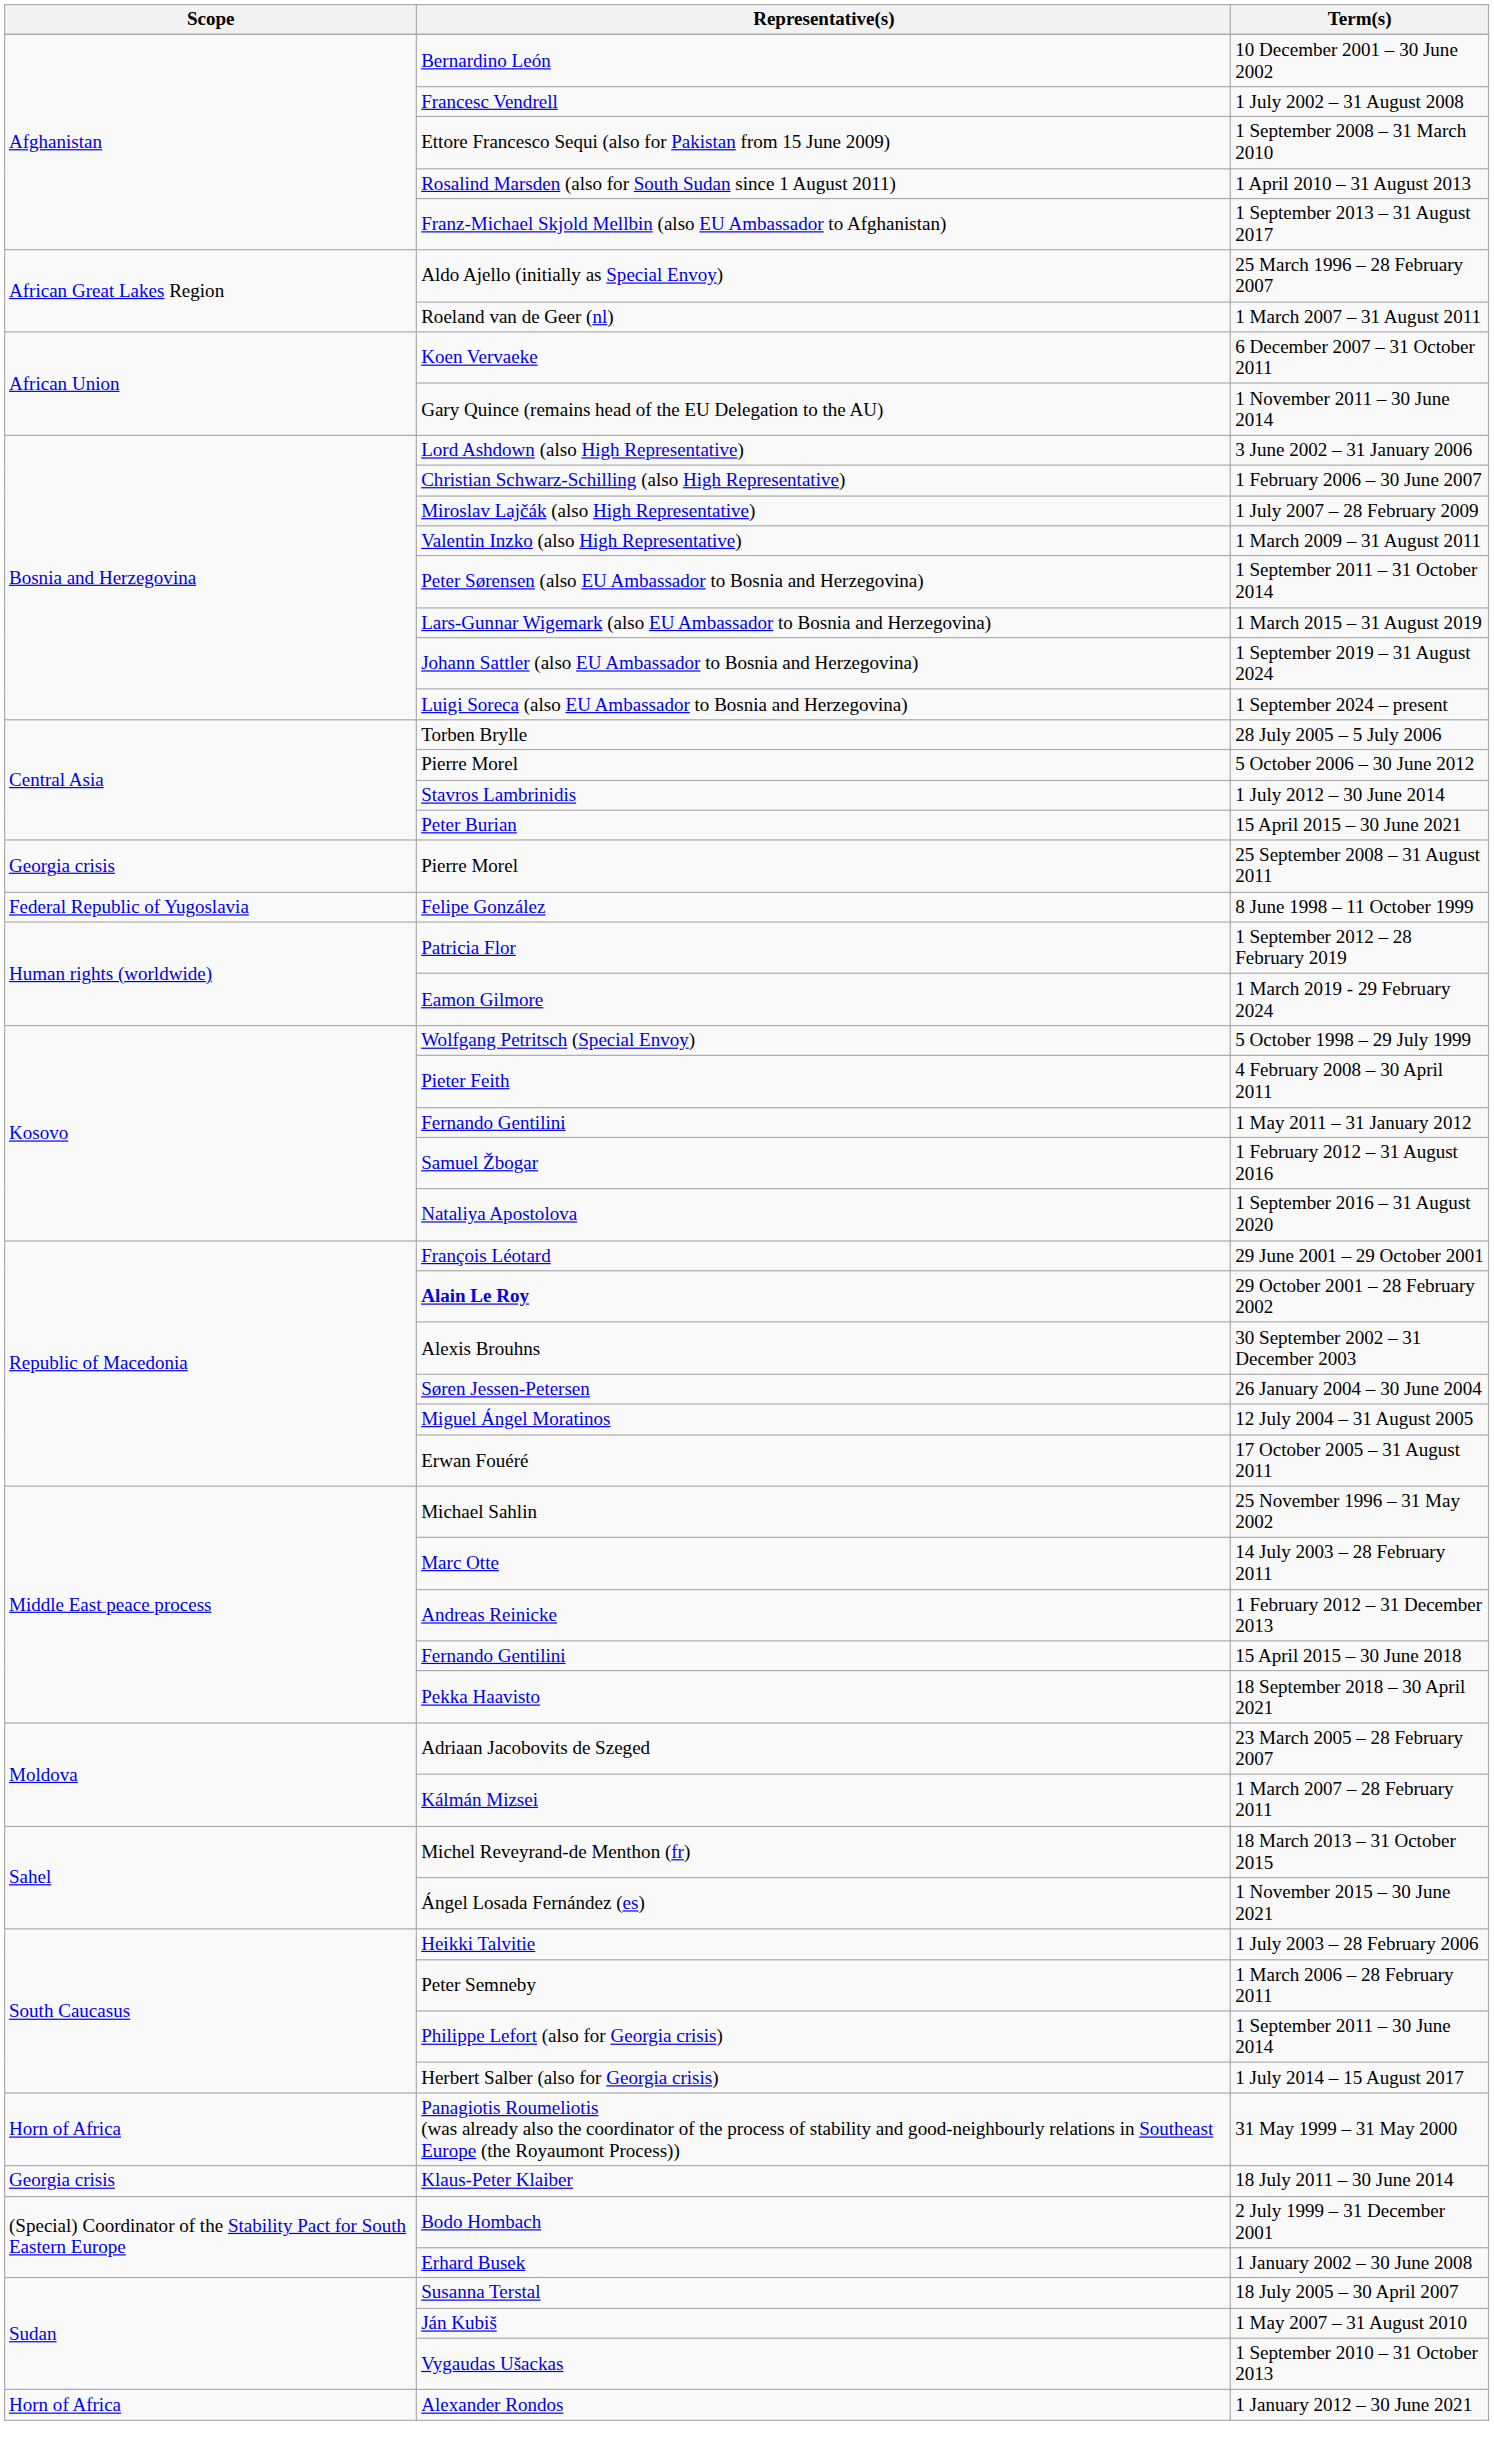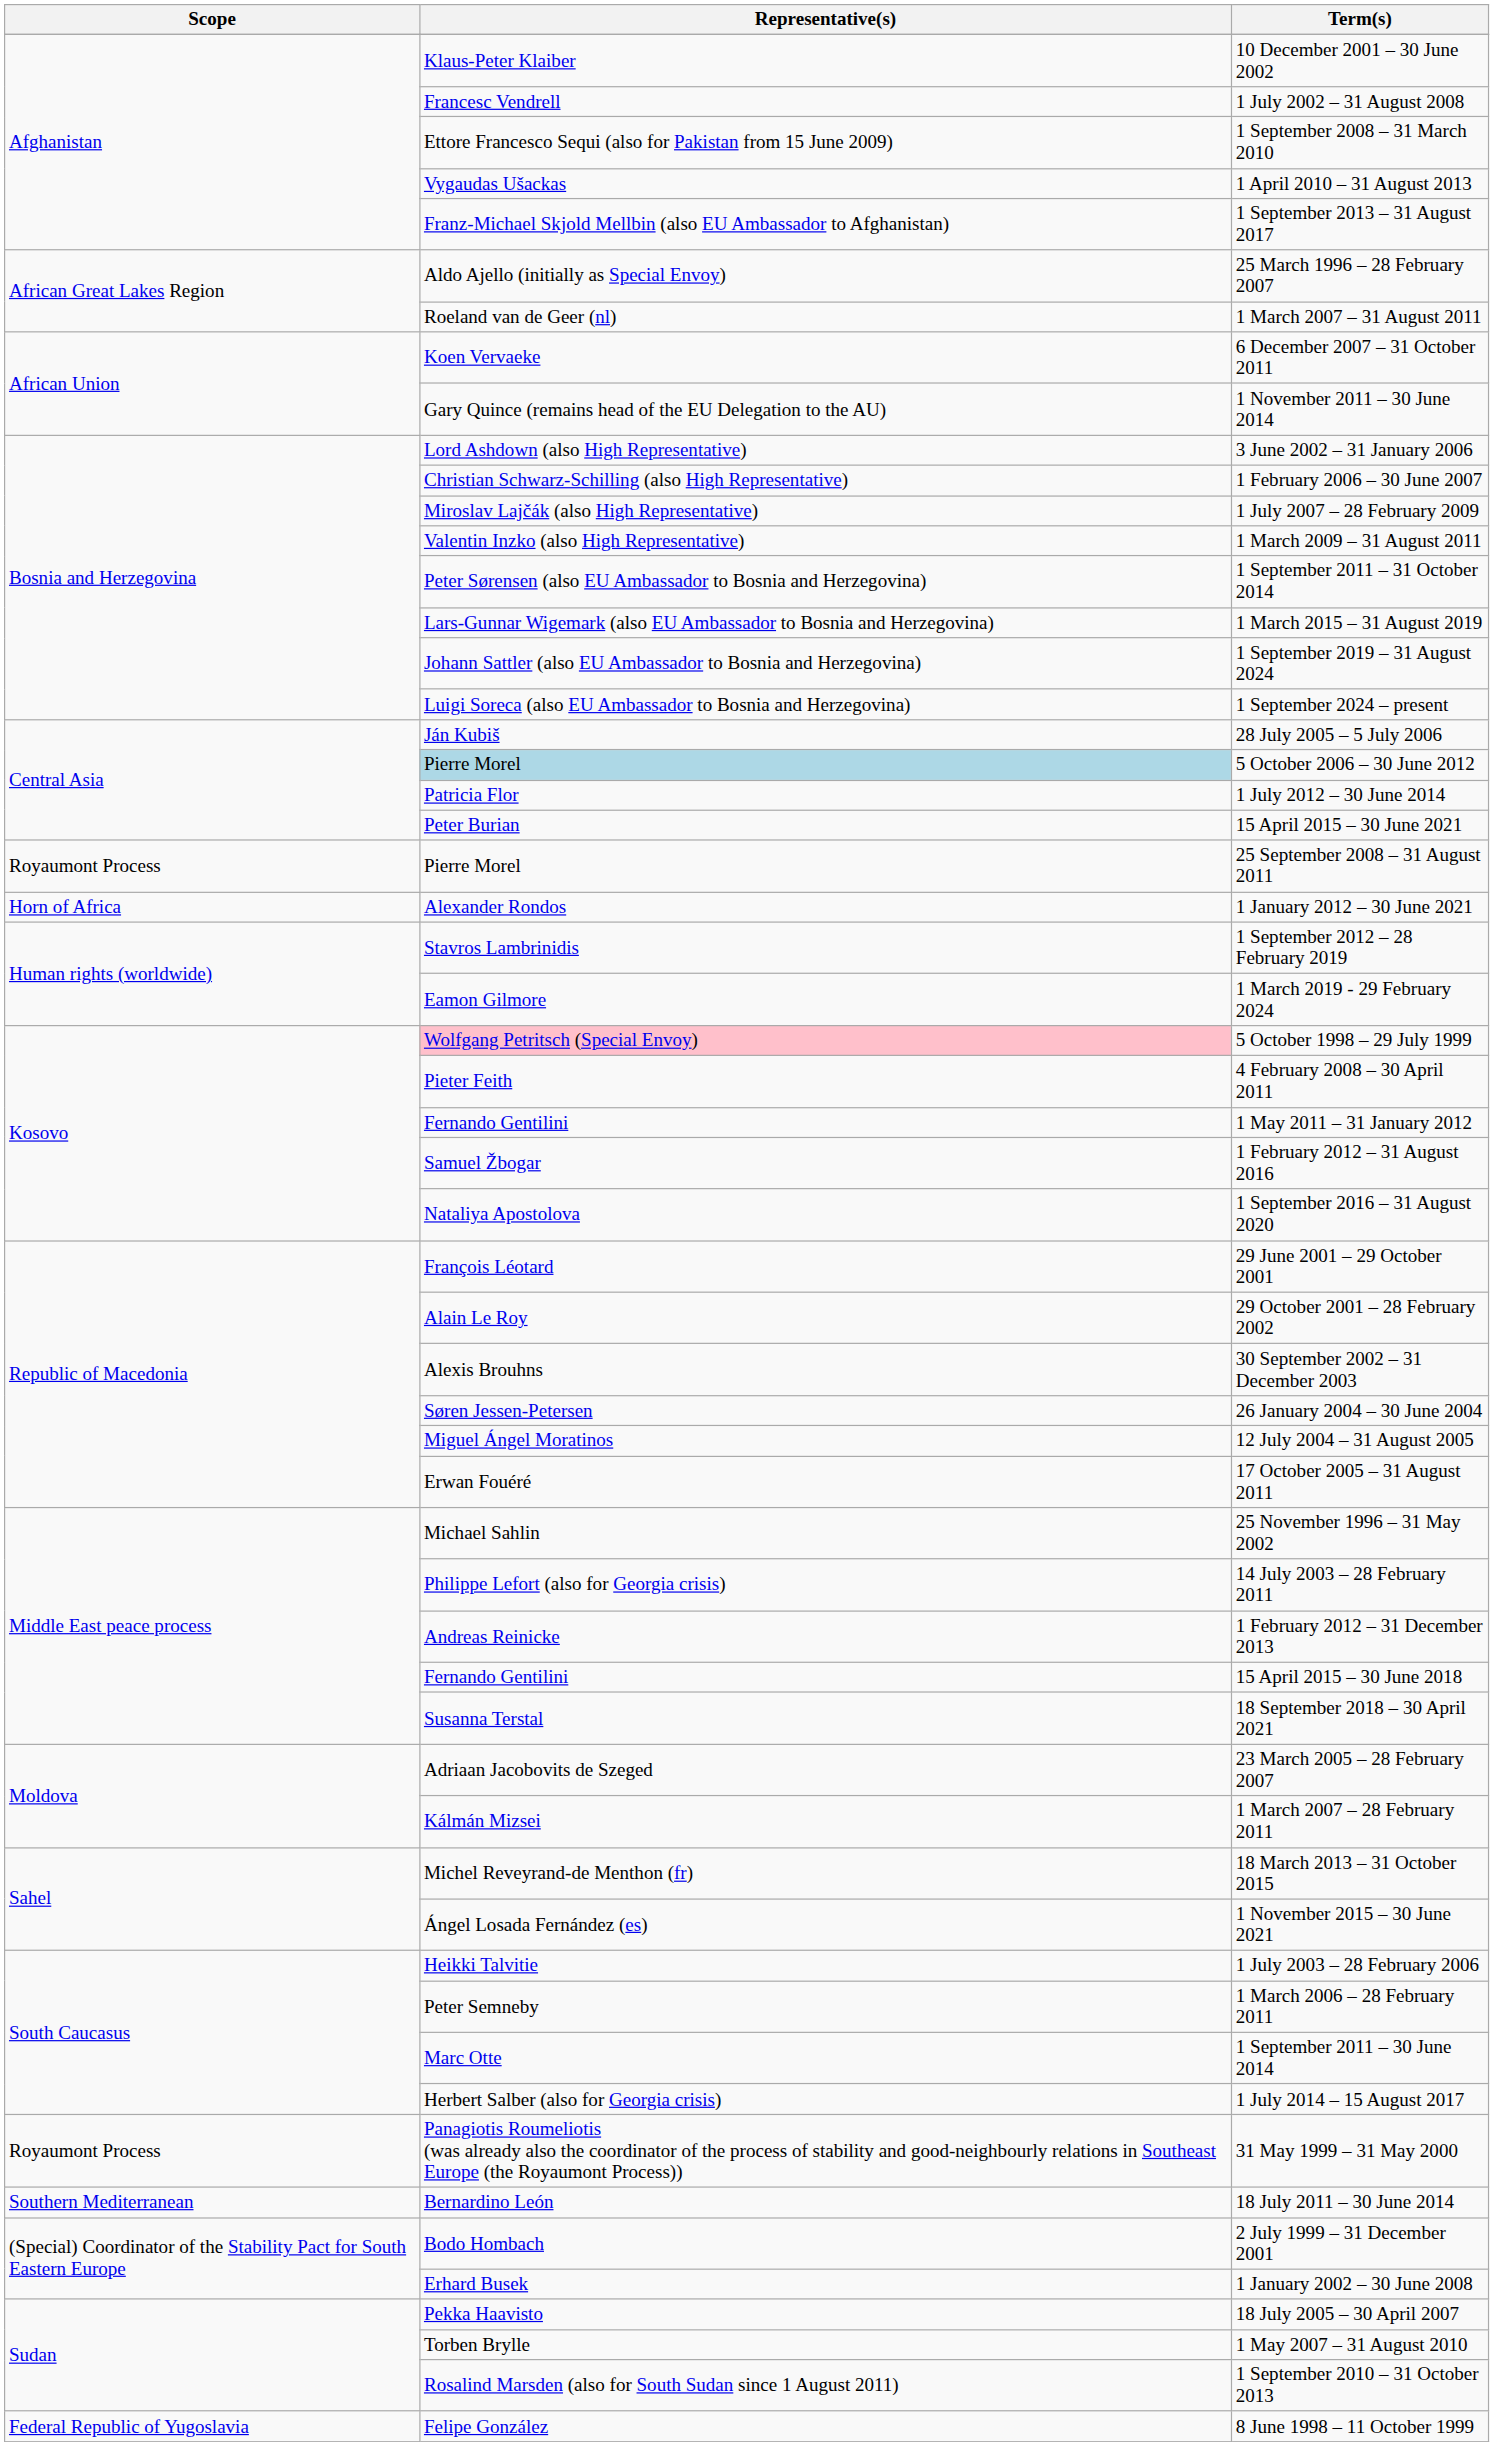10 December 2001 – 30 June 2002 | Representative(s): Bernardino León -> Klaus-Peter Klaiber
1 April 2010 – 31 August 2013 | Representative(s): Rosalind Marsden (also for South Sudan since 1 August 2011) -> Vygaudas Ušackas
28 July 2005 – 5 July 2006 | Representative(s): Torben Brylle -> Ján Kubiš
5 October 2006 – 30 June 2012 | Representative(s): no background -> lightblue background
1 July 2012 – 30 June 2014 | Representative(s): Stavros Lambrinidis -> Patricia Flor
25 September 2008 – 31 August 2011 | Scope: Georgia crisis -> Royaumont Process
rows swapped: 1 January 2012 – 30 June 2021 <-> 8 June 1998 – 11 October 1999
1 September 2012 – 28 February 2019 | Representative(s): Patricia Flor -> Stavros Lambrinidis
5 October 1998 – 29 July 1999 | Representative(s): no background -> pink background
29 October 2001 – 28 February 2002 | Representative(s): bold -> normal
14 July 2003 – 28 February 2011 | Representative(s): Marc Otte -> Philippe Lefort (also for Georgia crisis)
18 September 2018 – 30 April 2021 | Representative(s): Pekka Haavisto -> Susanna Terstal
1 September 2011 – 30 June 2014 | Representative(s): Philippe Lefort (also for Georgia crisis) -> Marc Otte
31 May 1999 – 31 May 2000 | Scope: Horn of Africa -> Royaumont Process
18 July 2011 – 30 June 2014 | Scope: Georgia crisis -> Southern Mediterranean
18 July 2011 – 30 June 2014 | Representative(s): Klaus-Peter Klaiber -> Bernardino León
18 July 2005 – 30 April 2007 | Representative(s): Susanna Terstal -> Pekka Haavisto
1 May 2007 – 31 August 2010 | Representative(s): Ján Kubiš -> Torben Brylle
1 September 2010 – 31 October 2013 | Representative(s): Vygaudas Ušackas -> Rosalind Marsden (also for South Sudan since 1 August 2011)
